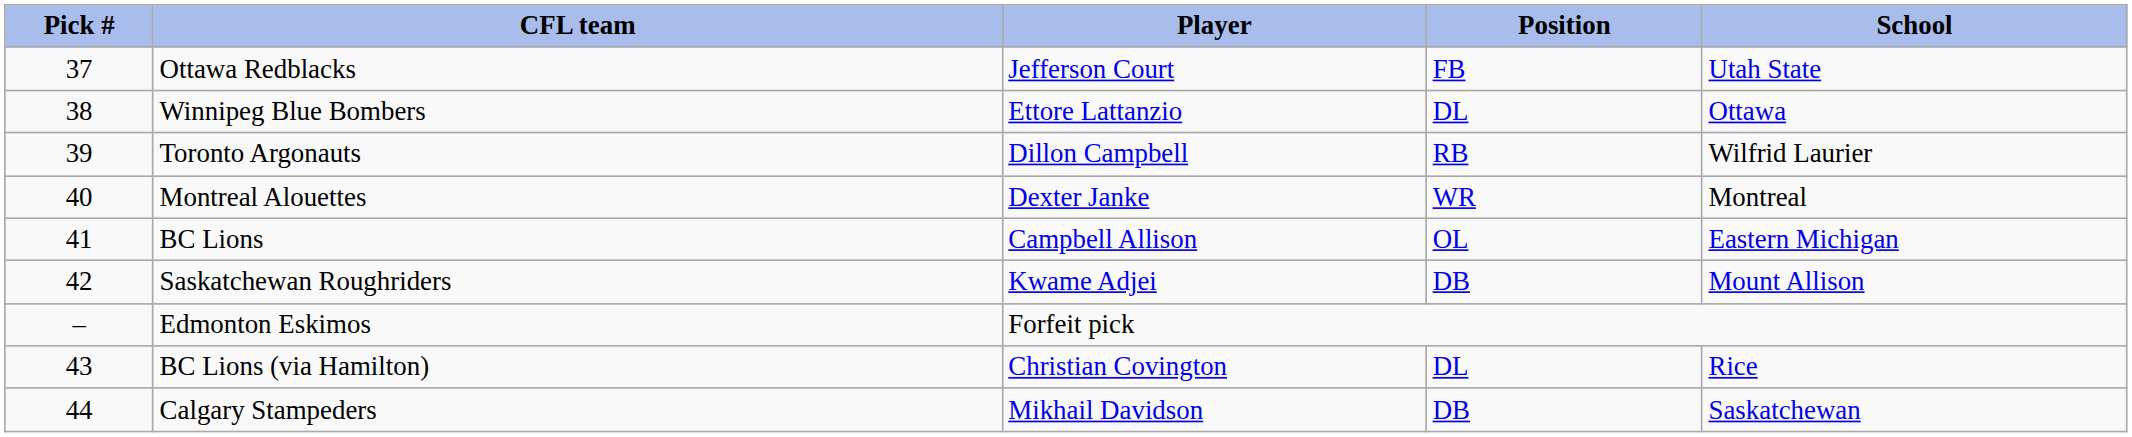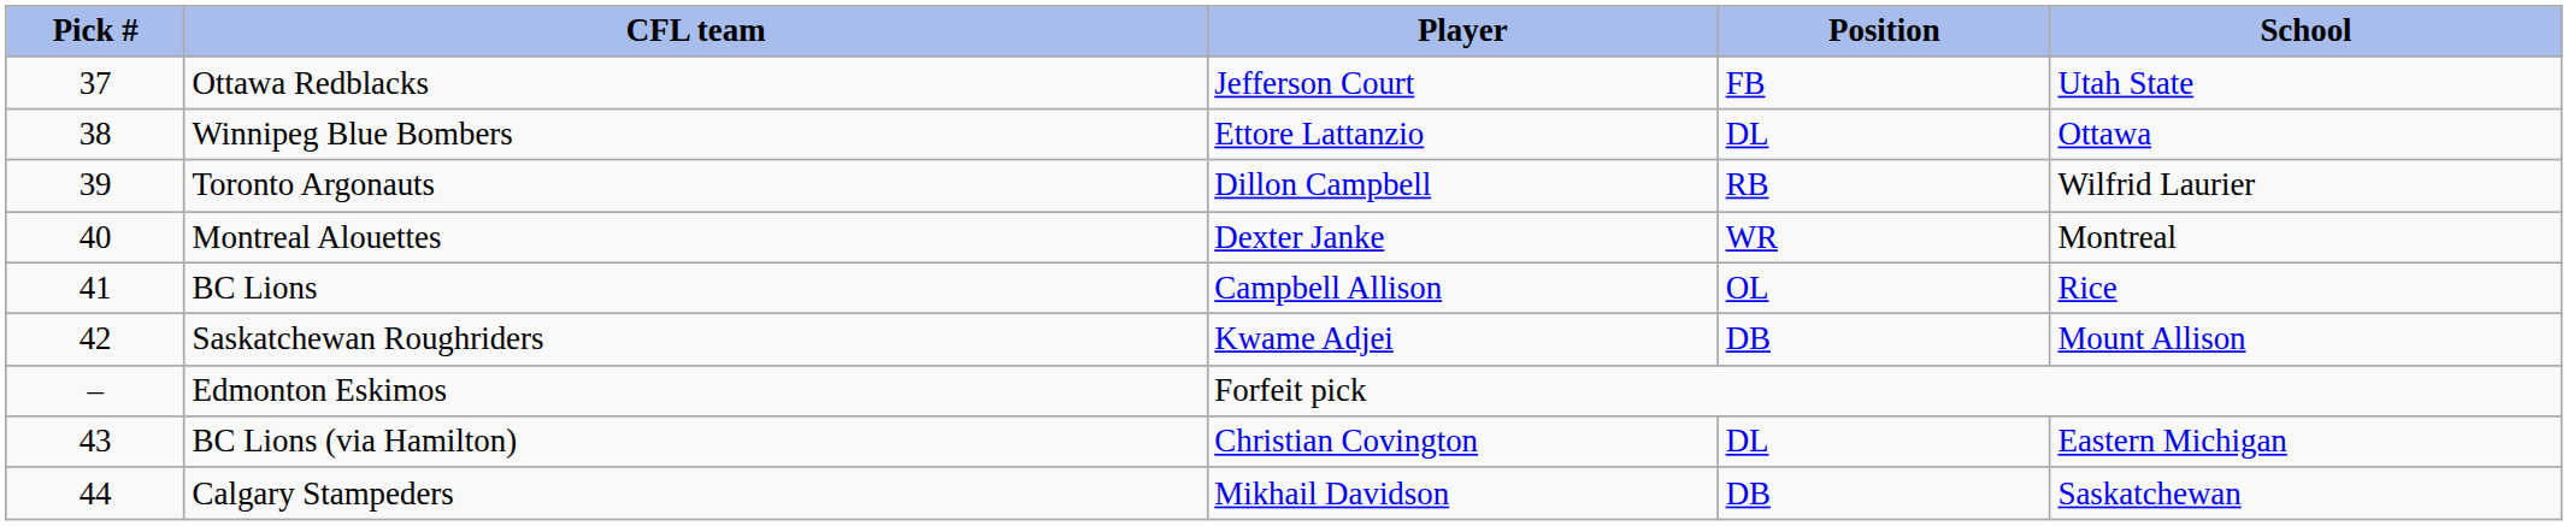BC Lions | School: Eastern Michigan -> Rice
BC Lions (via Hamilton) | School: Rice -> Eastern Michigan
